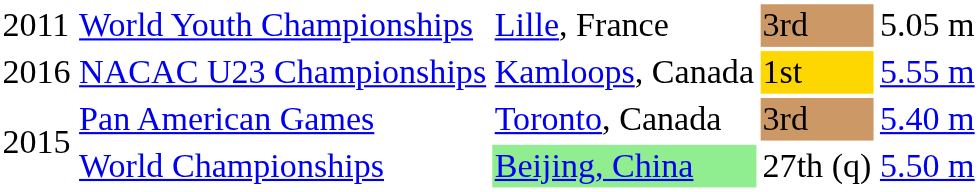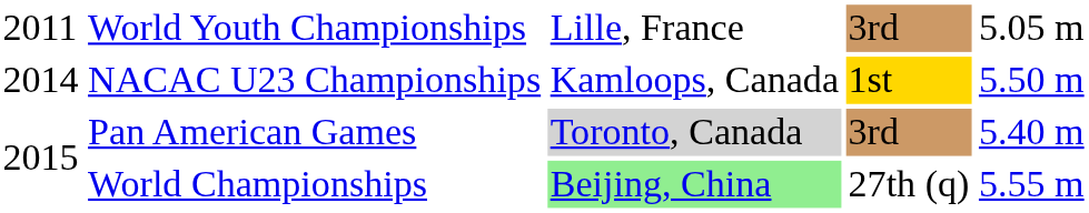NACAC U23 Championships | column 1: 2016 -> 2014
NACAC U23 Championships | column 5: 5.55 m -> 5.50 m
Pan American Games | column 3: no background -> lightgrey background
World Championships | column 5: 5.50 m -> 5.55 m
